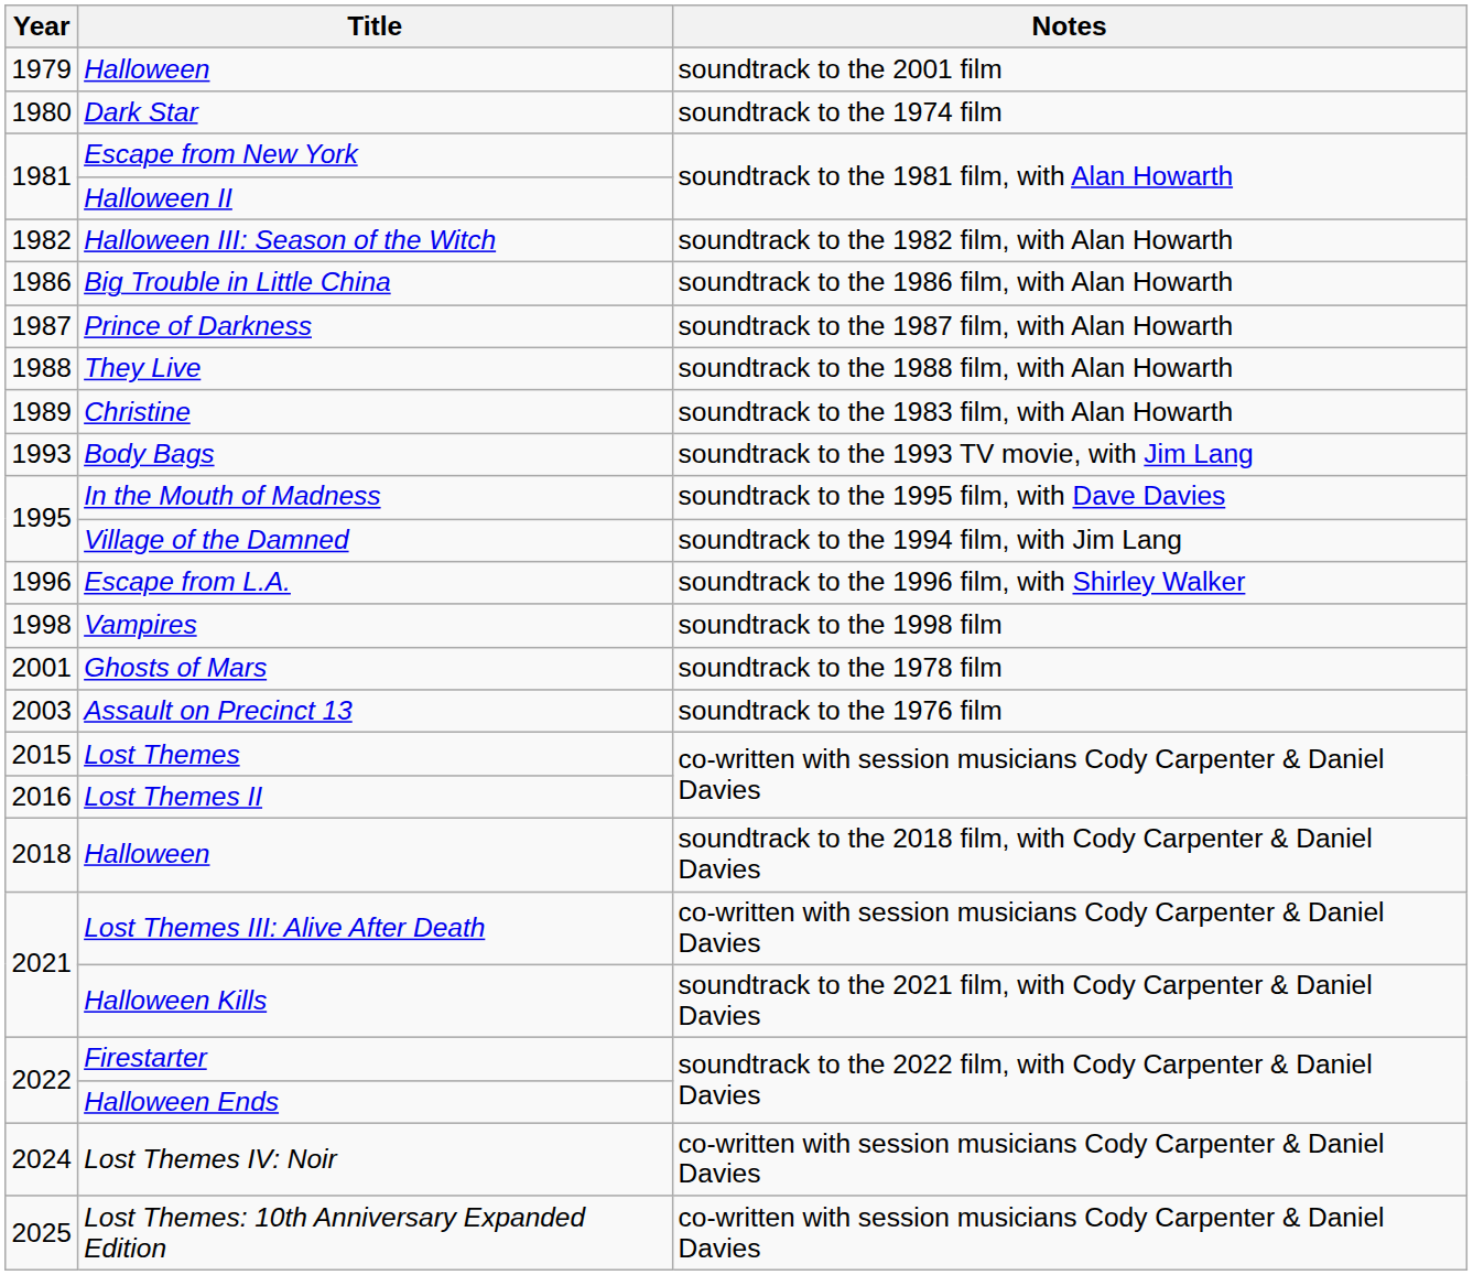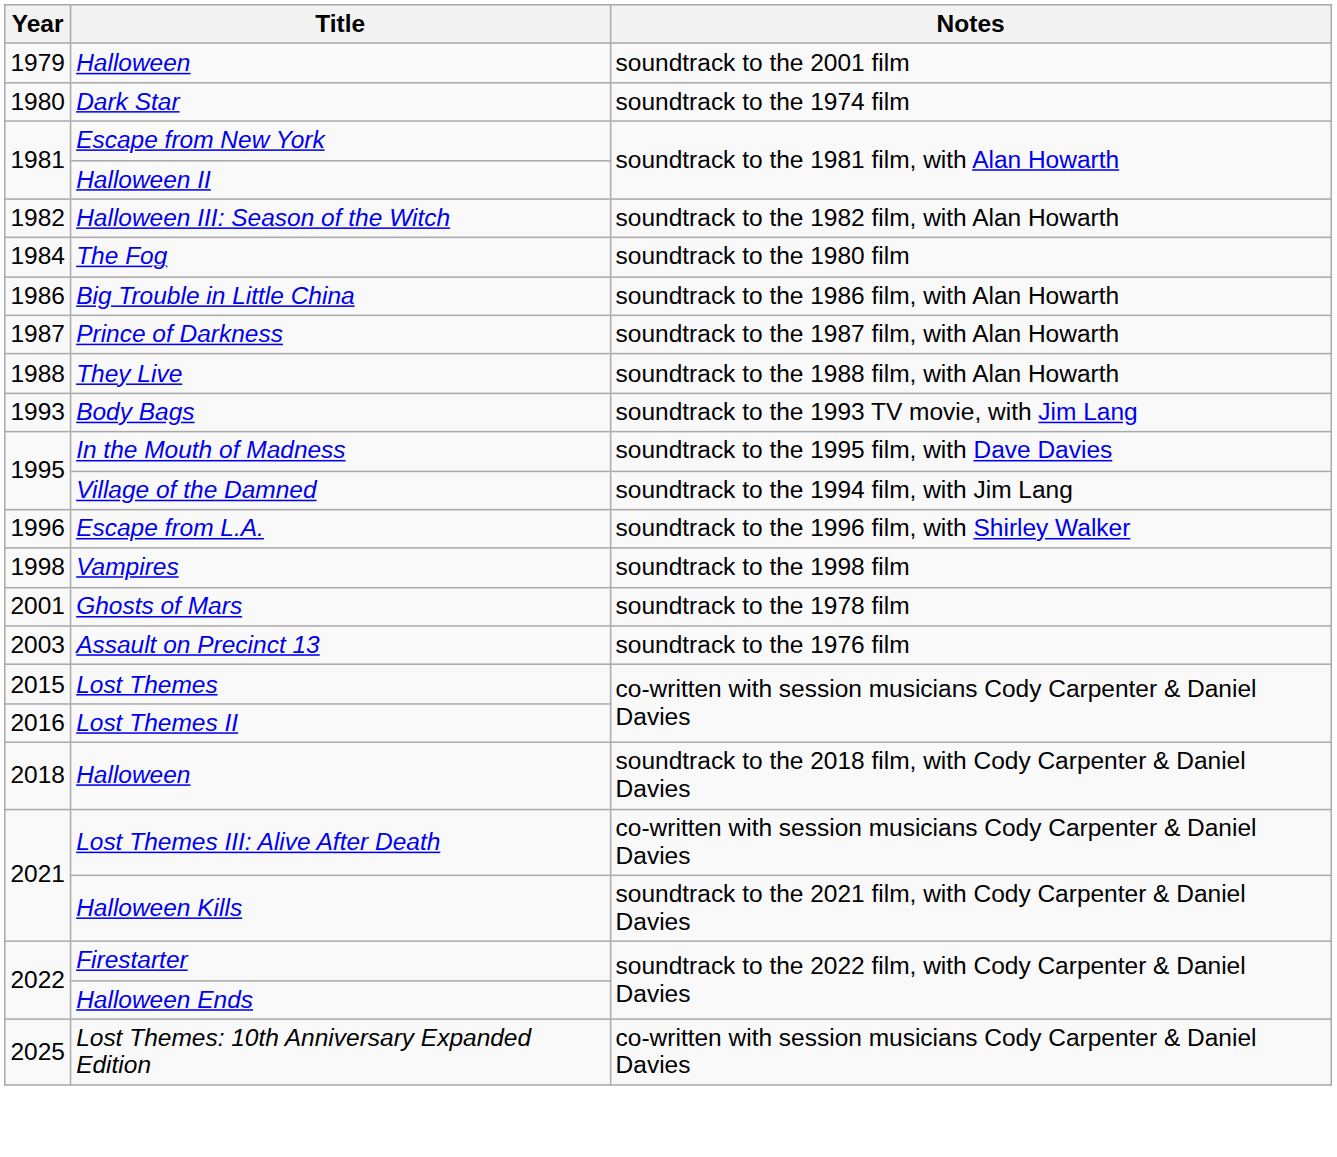+ row: 1984 | The Fog | soundtrack to the 1980 film
- row: 1989 | Christine | soundtrack to the 1983 film, with Alan Howarth
- row: 2024 | Lost Themes IV: Noir | co-written with session musicians Cody Carpenter & Daniel Davies
